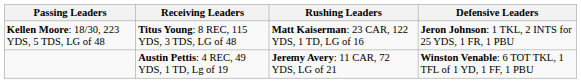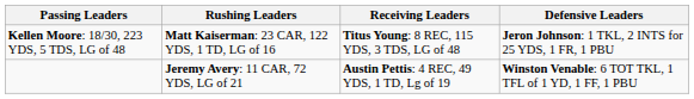columns swapped: Rushing Leaders <-> Receiving Leaders
